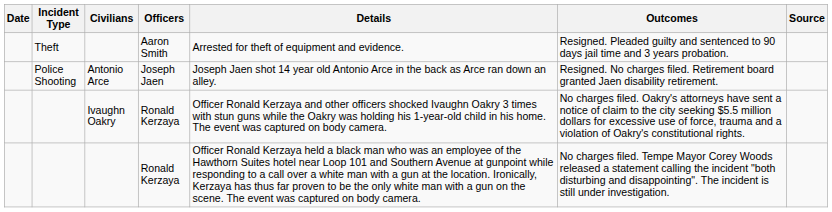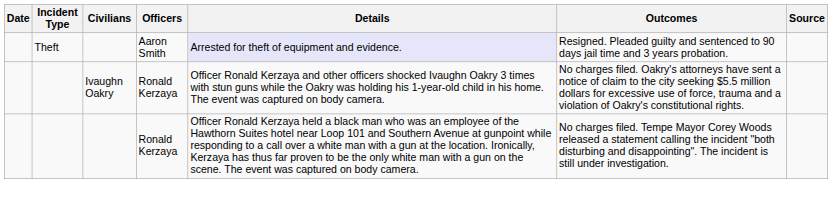Theft | Details: no background -> lavender background
- row: Police Shooting | Antonio Arce | Joseph Jaen | Joseph Jaen shot 14 year old Antonio Arce in the back as Arce ran down an alley. | Resigned. No charges filed. Retirement board granted Jaen disability retirement.
